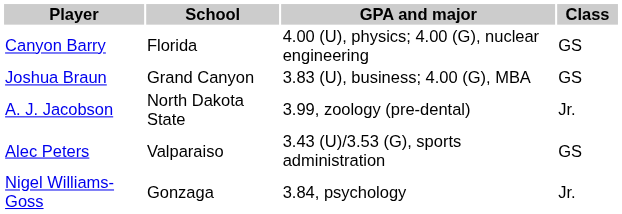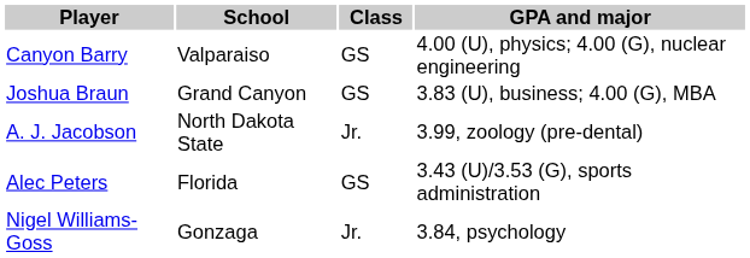columns swapped: Class <-> GPA and major
Canyon Barry | School: Florida -> Valparaiso
Alec Peters | School: Valparaiso -> Florida
